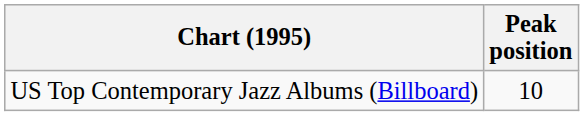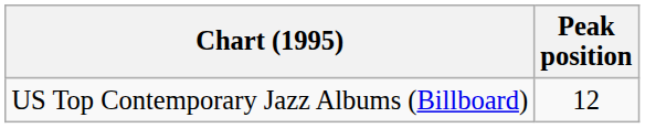US Top Contemporary Jazz Albums (Billboard) | Peak position: 10 -> 12
